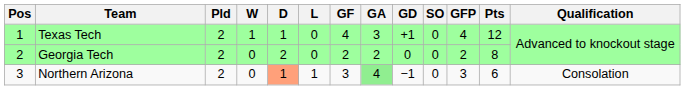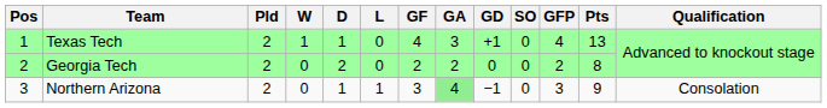Texas Tech | Pts: 12 -> 13
Northern Arizona | D: lightsalmon background -> no background
Northern Arizona | Pts: 6 -> 9
